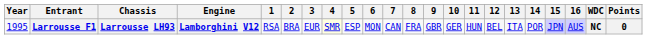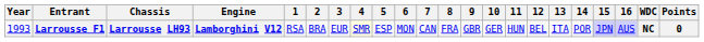Larrousse F1 | Year: 1995 -> 1993
